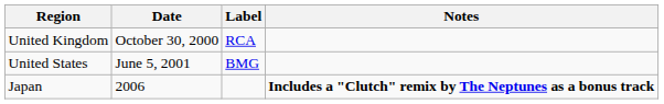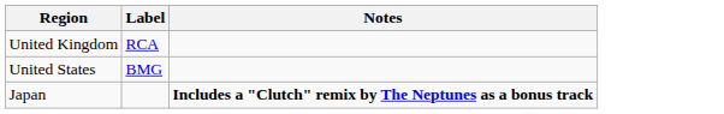- column: Date | October 30, 2000 | June 5, 2001 | 2006
